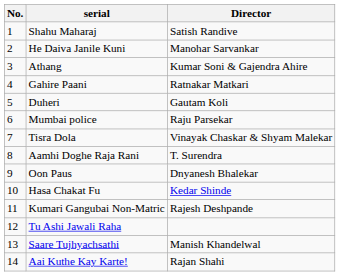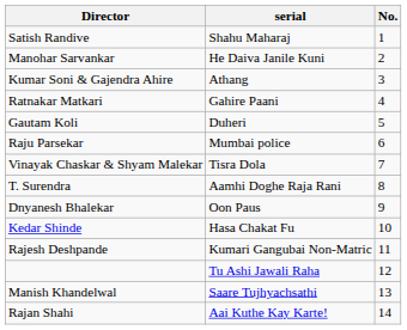columns swapped: No. <-> Director
